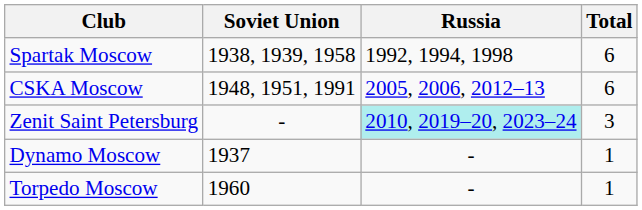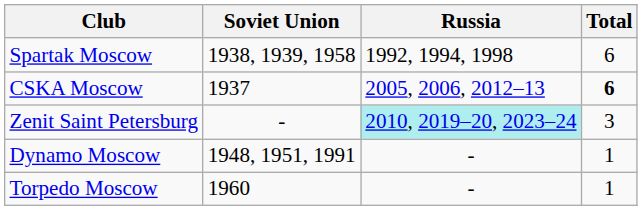CSKA Moscow | Soviet Union: 1948, 1951, 1991 -> 1937
CSKA Moscow | Total: normal -> bold
Dynamo Moscow | Soviet Union: 1937 -> 1948, 1951, 1991
